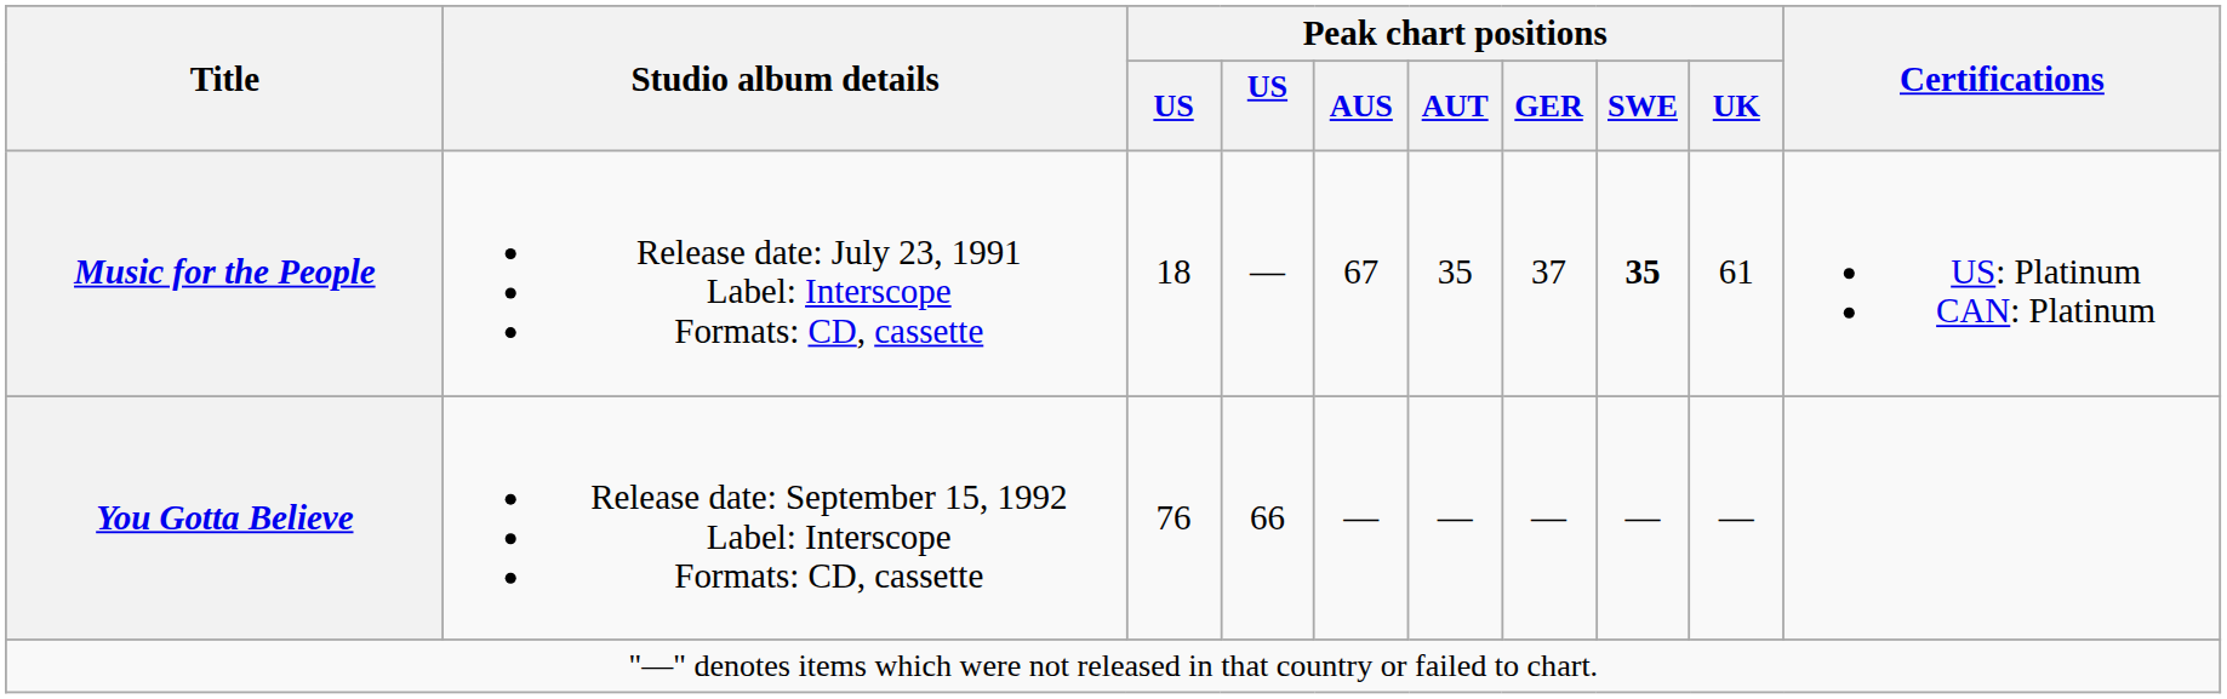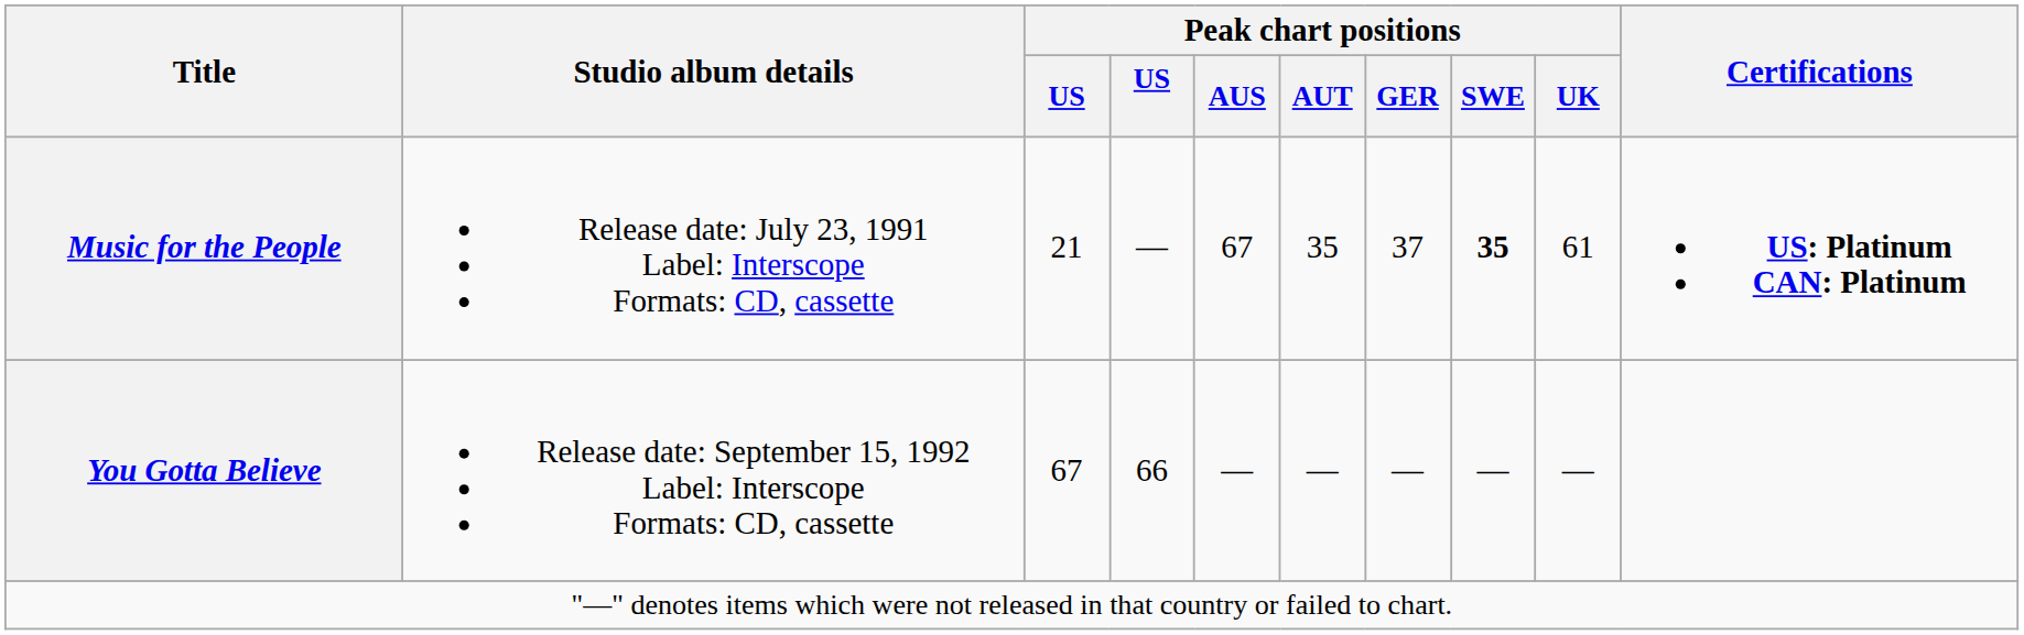Music for the People | column 3: 18 -> 21
Music for the People | Certifications: normal -> bold
You Gotta Believe | column 3: 76 -> 67
